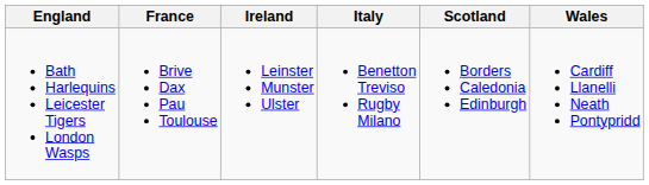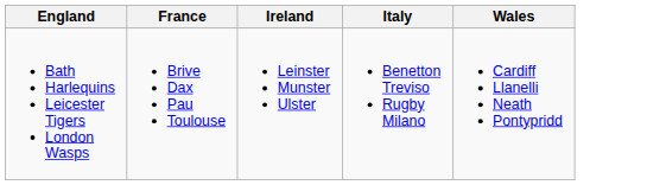- column: Scotland | Borders Caledonia Edinburgh
